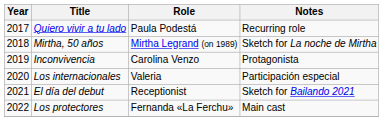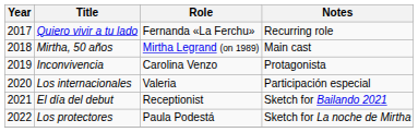Quiero vivir a tu lado | Role: Paula Podestá -> Fernanda «La Ferchu»
Mirtha, 50 años | Notes: Sketch for La noche de Mirtha -> Main cast
Los protectores | Role: Fernanda «La Ferchu» -> Paula Podestá
Los protectores | Notes: Main cast -> Sketch for La noche de Mirtha
